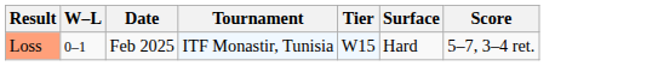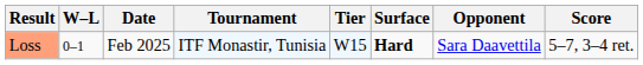+ column: Opponent | Sara Daavettila
Loss | Surface: normal -> bold
